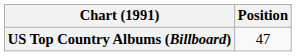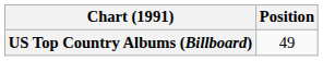US Top Country Albums (Billboard) | Position: 47 -> 49
